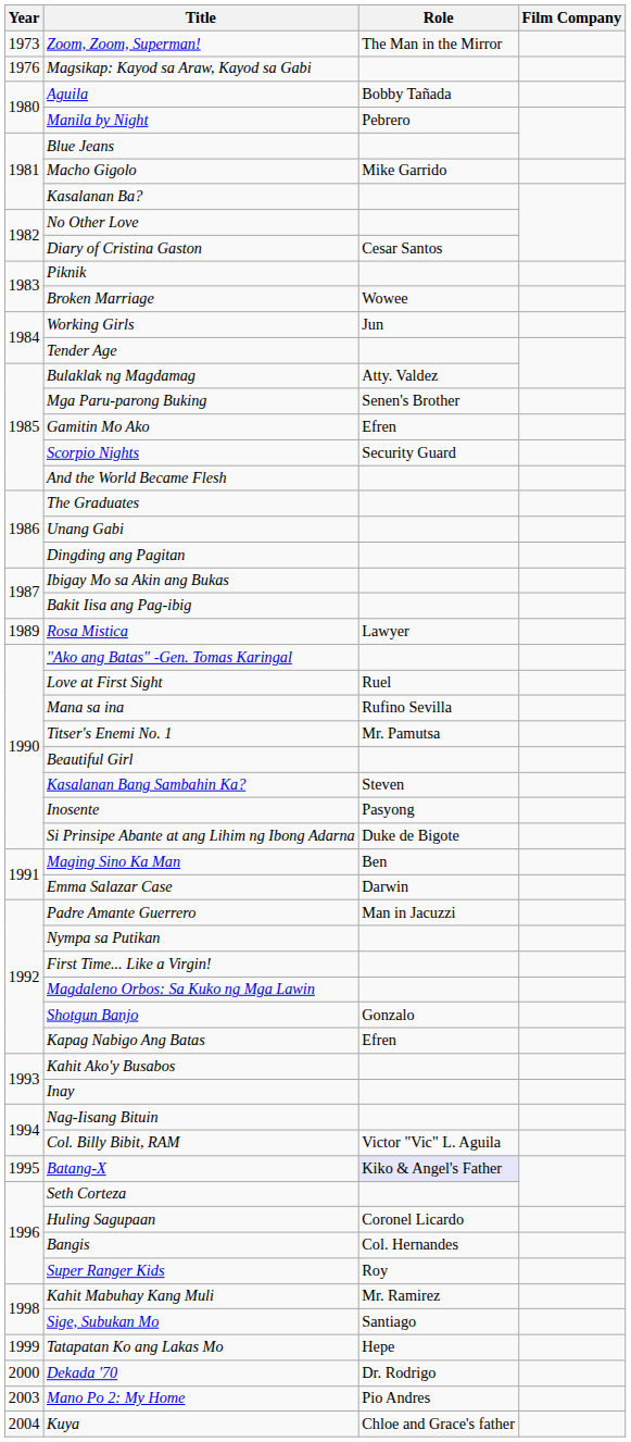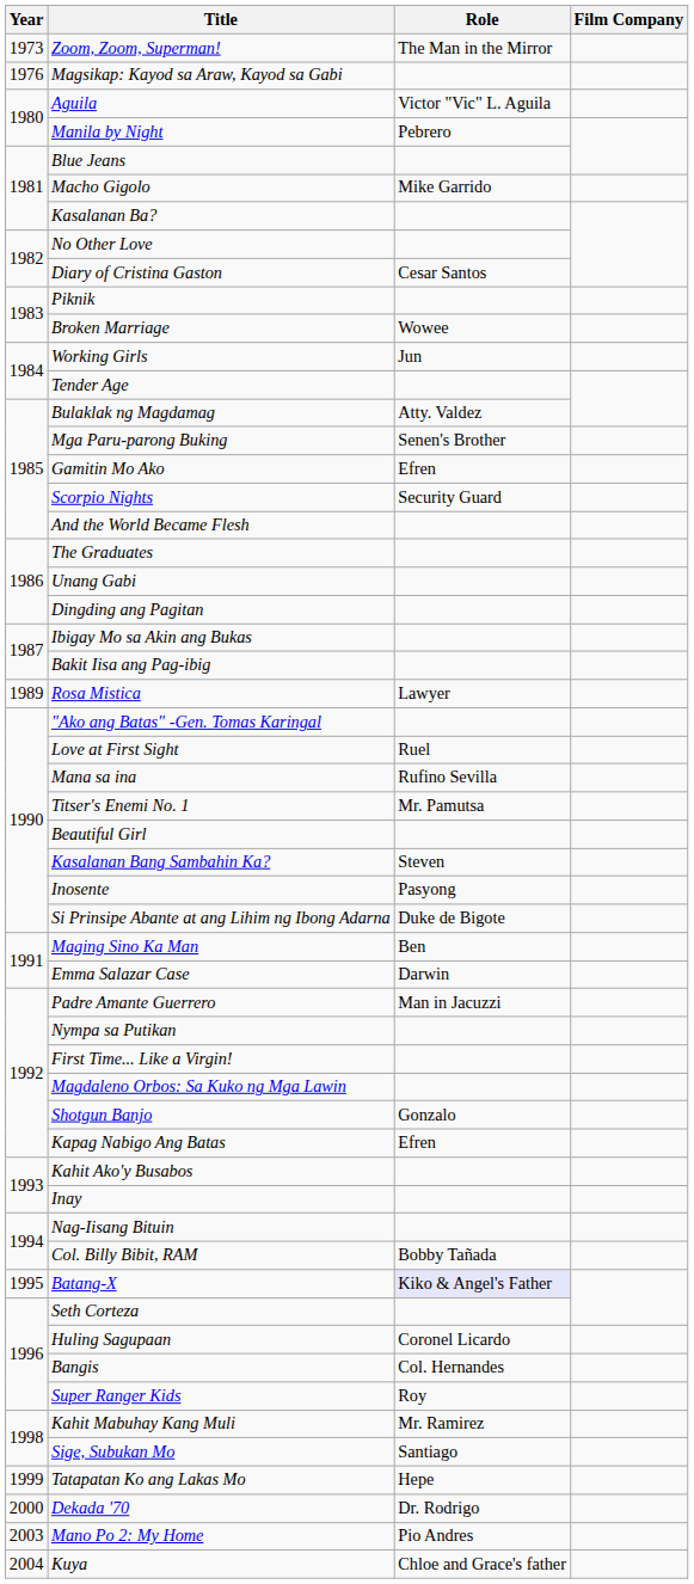Aguila | Role: Bobby Tañada -> Victor "Vic" L. Aguila
Col. Billy Bibit, RAM | Role: Victor "Vic" L. Aguila -> Bobby Tañada
